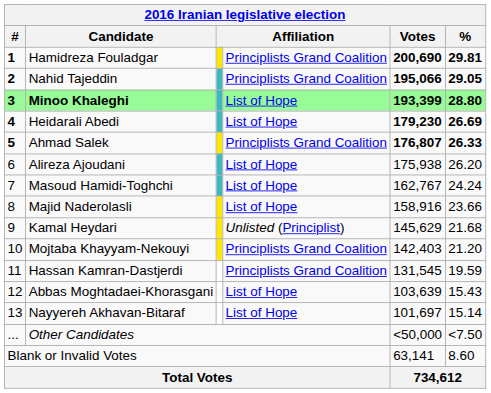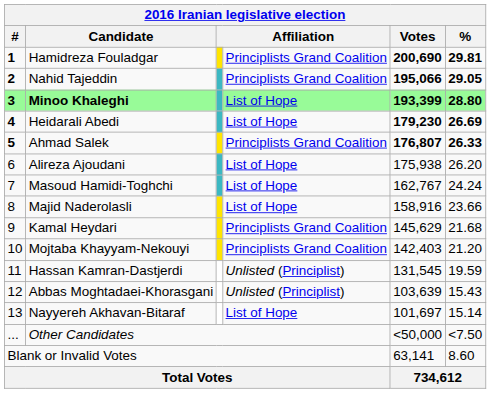Kamal Heydari | column 4: Unlisted (Principlist) -> Principlists Grand Coalition
Hassan Kamran-Dastjerdi | column 4: Principlists Grand Coalition -> Unlisted (Principlist)
Abbas Moghtadaei-Khorasgani | column 4: List of Hope -> Unlisted (Principlist)
